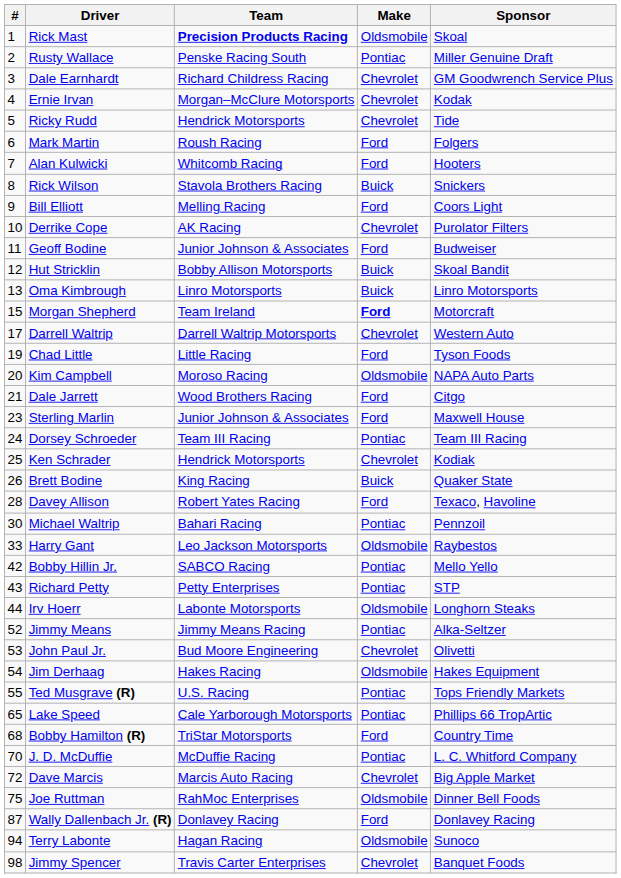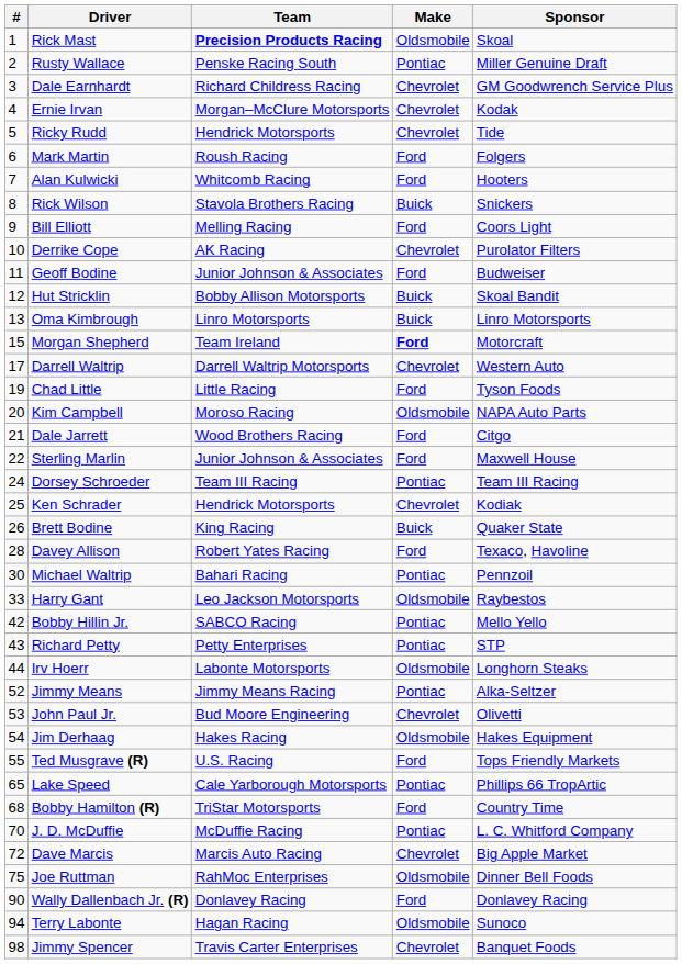Sterling Marlin | #: 23 -> 22
Ted Musgrave (R) | Make: Pontiac -> Ford
Wally Dallenbach Jr. (R) | #: 87 -> 90
